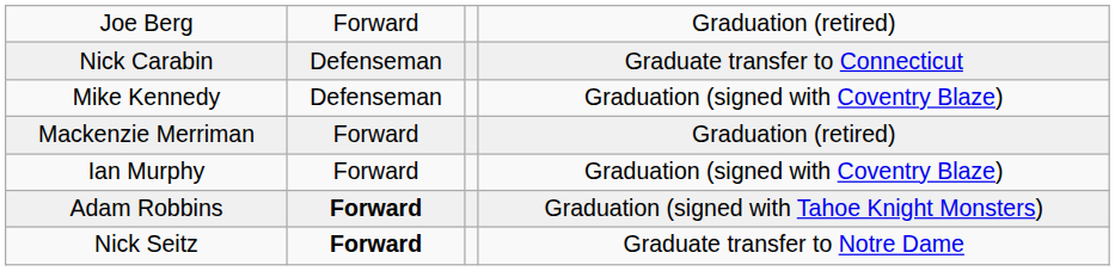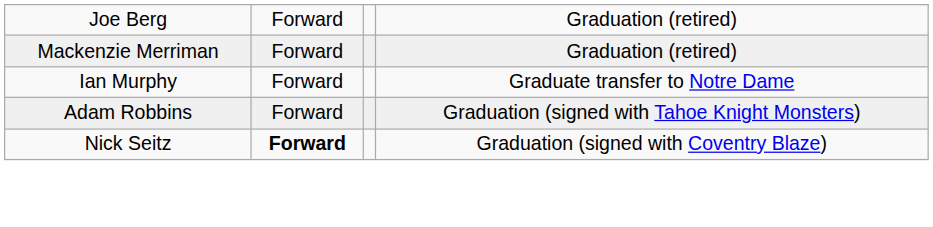- row: Nick Carabin | Defenseman | Graduate transfer to Connecticut
- row: Mike Kennedy | Defenseman | Graduation (signed with Coventry Blaze)
Ian Murphy | column 4: Graduation (signed with Coventry Blaze) -> Graduate transfer to Notre Dame
Adam Robbins | column 2: bold -> normal
Nick Seitz | column 4: Graduate transfer to Notre Dame -> Graduation (signed with Coventry Blaze)
